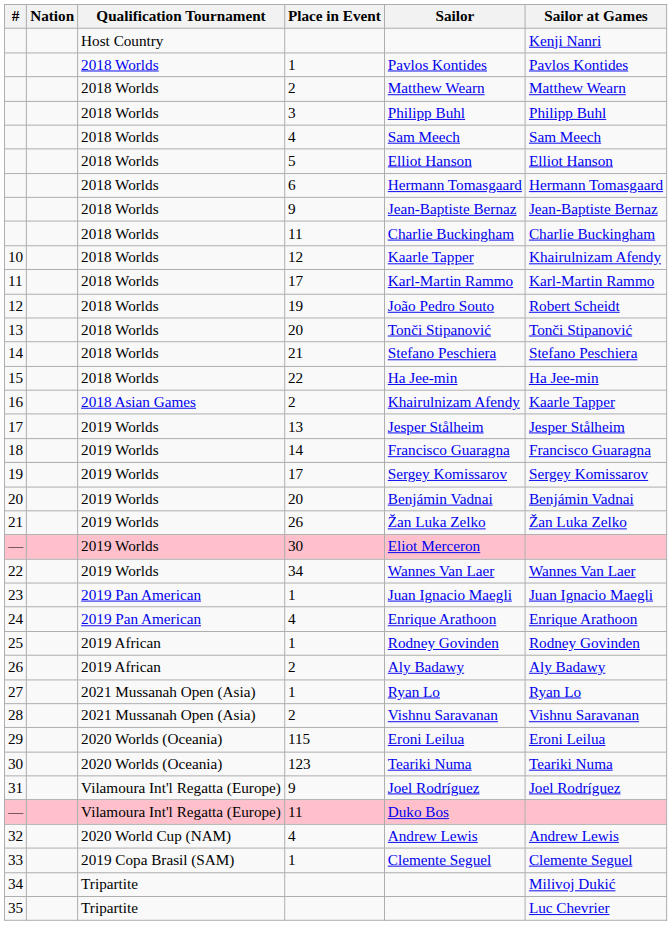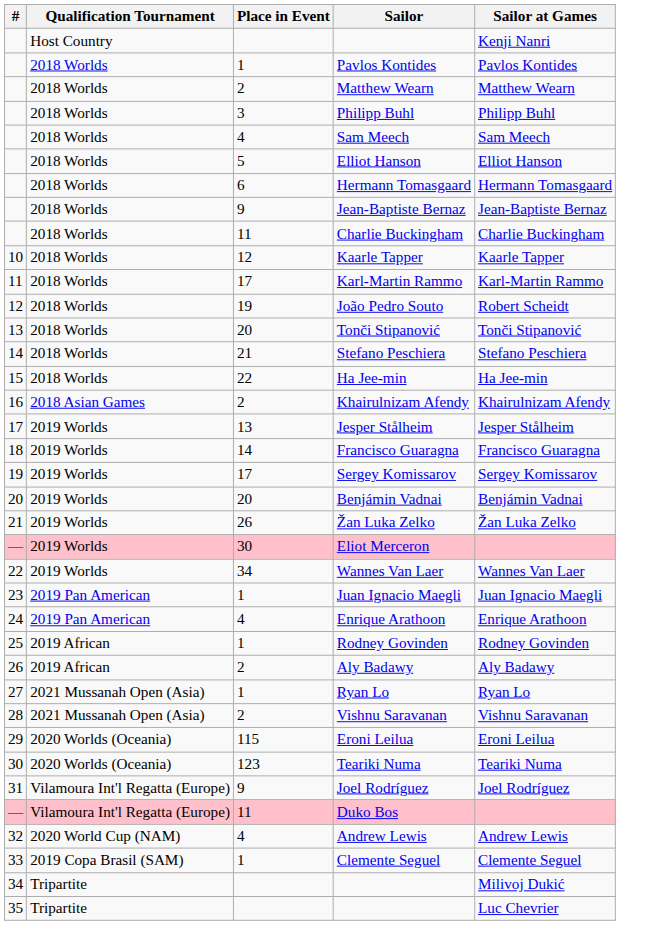- column: Nation
10 | Sailor at Games: Khairulnizam Afendy -> Kaarle Tapper
16 | Sailor at Games: Kaarle Tapper -> Khairulnizam Afendy
